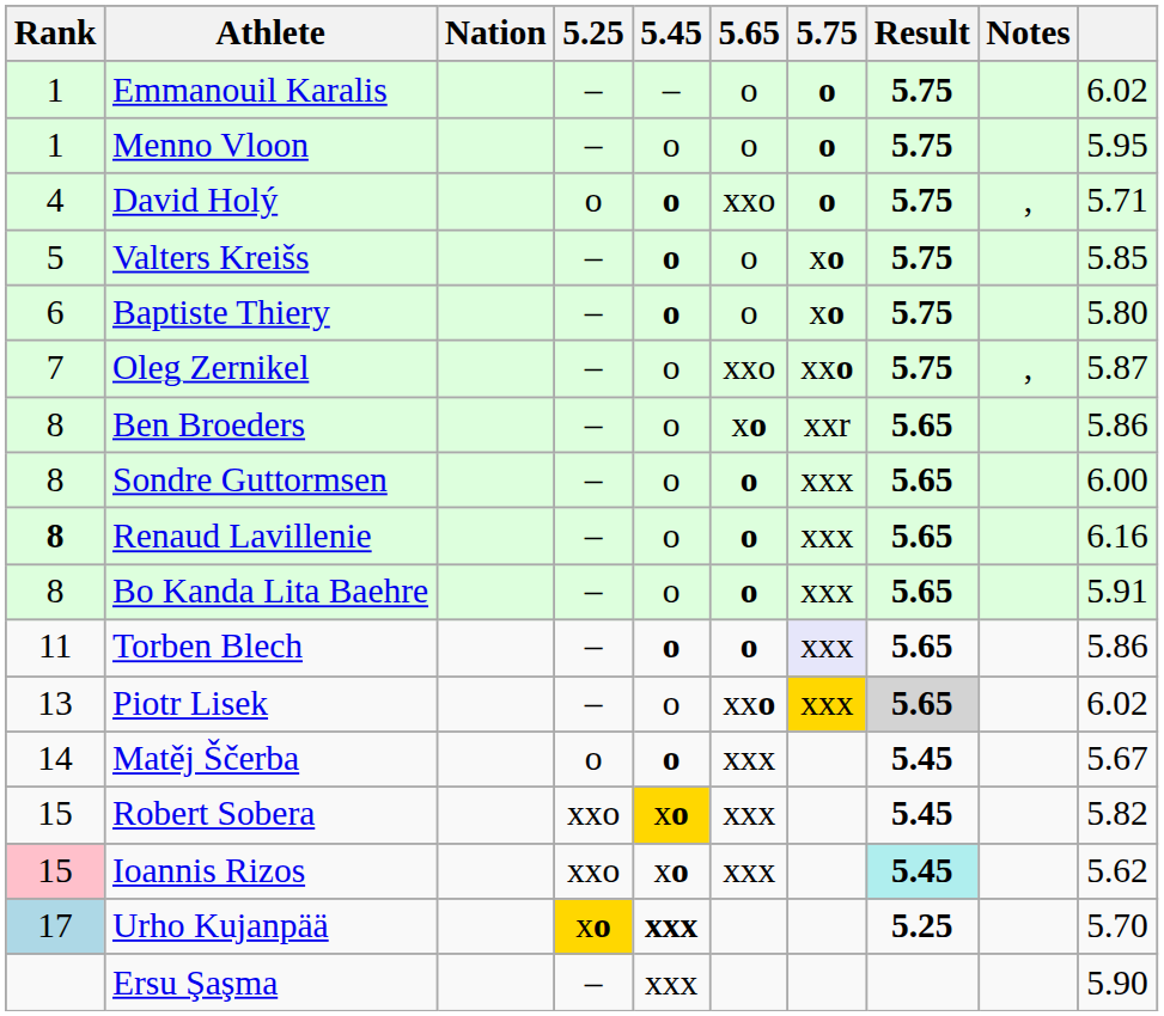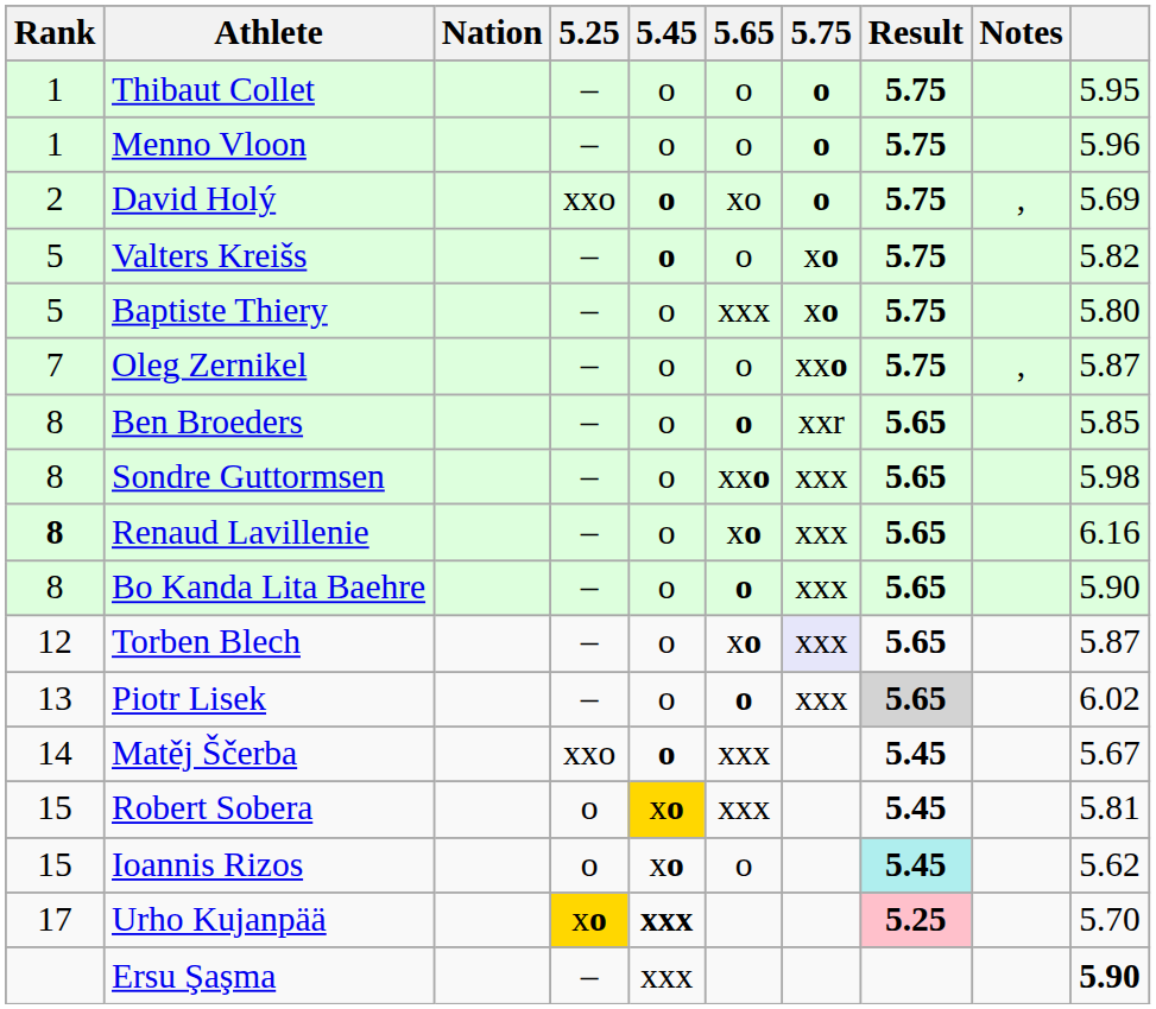+ row: 1 | Thibaut Collet | – | o | o | o | 5.75 | 5.95
- row: 1 | Emmanouil Karalis | – | – | o | o | 5.75 | 6.02
Menno Vloon | column 10: 5.95 -> 5.96
David Holý | Rank: 4 -> 2
David Holý | 5.25: o -> xxo
David Holý | 5.65: xxo -> xo
David Holý | column 10: 5.71 -> 5.69
Valters Kreišs | column 10: 5.85 -> 5.82
Baptiste Thiery | Rank: 6 -> 5
Baptiste Thiery | 5.45: bold -> normal
Baptiste Thiery | 5.65: o -> xxx
Oleg Zernikel | 5.65: xxo -> o
Ben Broeders | 5.65: xo -> o
Ben Broeders | column 10: 5.86 -> 5.85
Sondre Guttormsen | 5.65: o -> xxo
Sondre Guttormsen | column 10: 6.00 -> 5.98
Renaud Lavillenie | 5.65: o -> xo
Bo Kanda Lita Baehre | column 10: 5.91 -> 5.90
Torben Blech | Rank: 11 -> 12
Torben Blech | 5.45: bold -> normal
Torben Blech | 5.65: o -> xo
Torben Blech | column 10: 5.86 -> 5.87
Piotr Lisek | 5.65: xxo -> o
Piotr Lisek | 5.75: gold background -> no background
Matěj Ščerba | 5.25: o -> xxo
Robert Sobera | 5.25: xxo -> o
Robert Sobera | column 10: 5.82 -> 5.81
Ioannis Rizos | Rank: pink background -> no background
Ioannis Rizos | 5.25: xxo -> o
Ioannis Rizos | 5.65: xxx -> o
Urho Kujanpää | Rank: lightblue background -> no background
Urho Kujanpää | Result: no background -> pink background
Ersu Şaşma | column 10: normal -> bold
